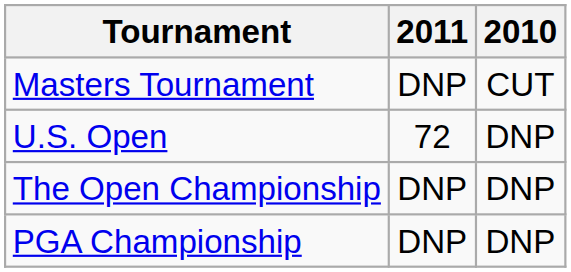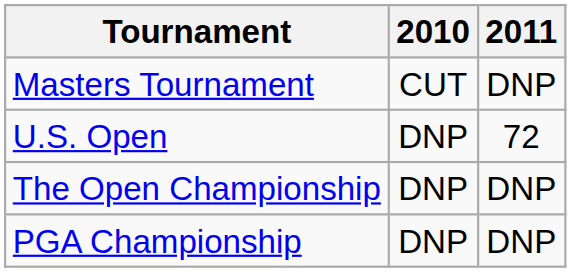columns swapped: 2010 <-> 2011
